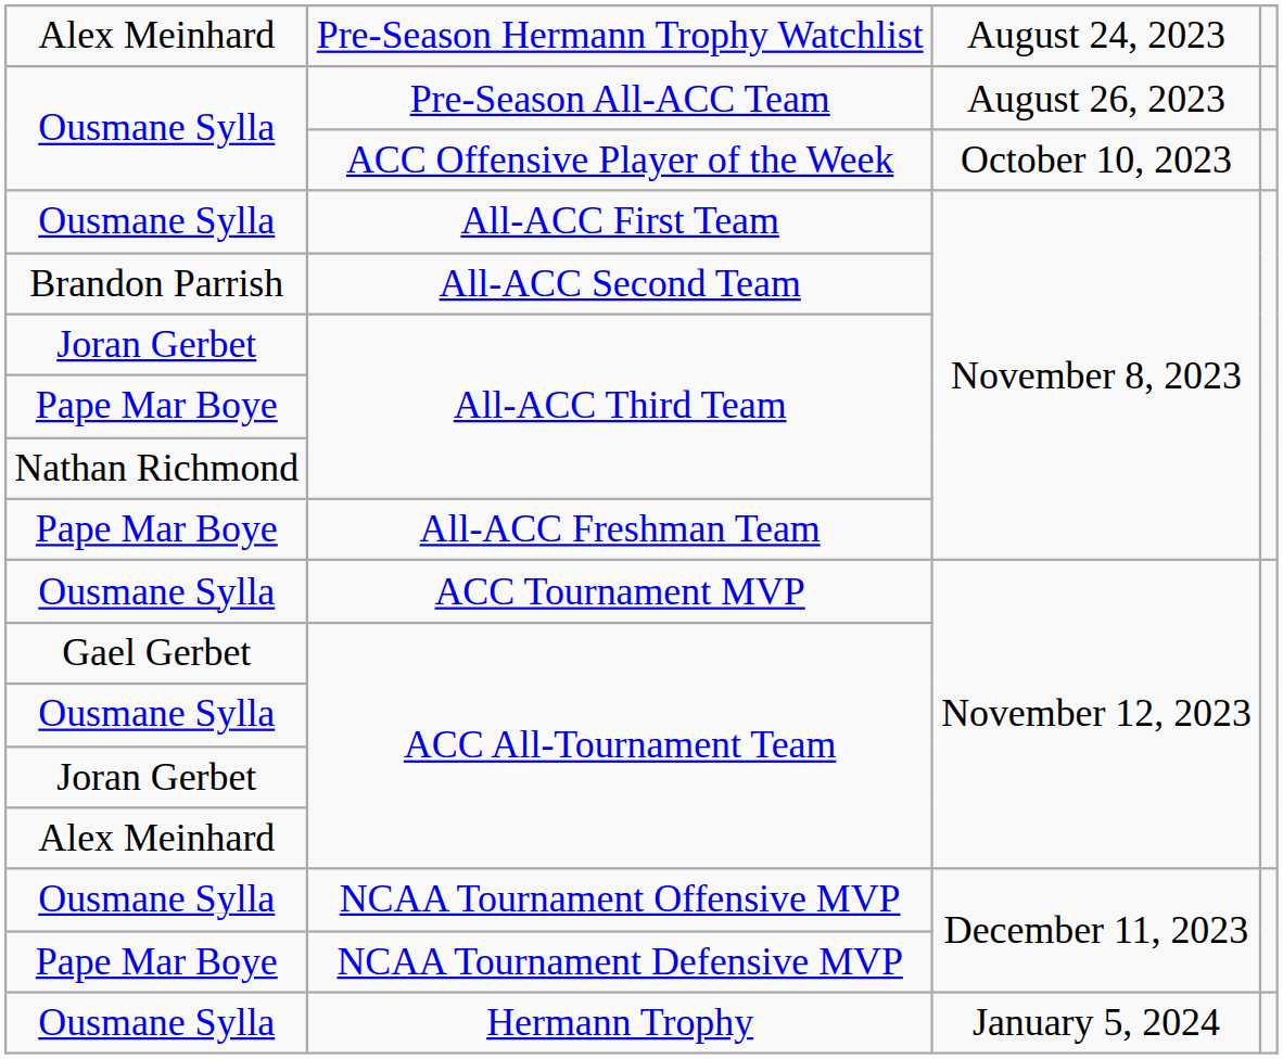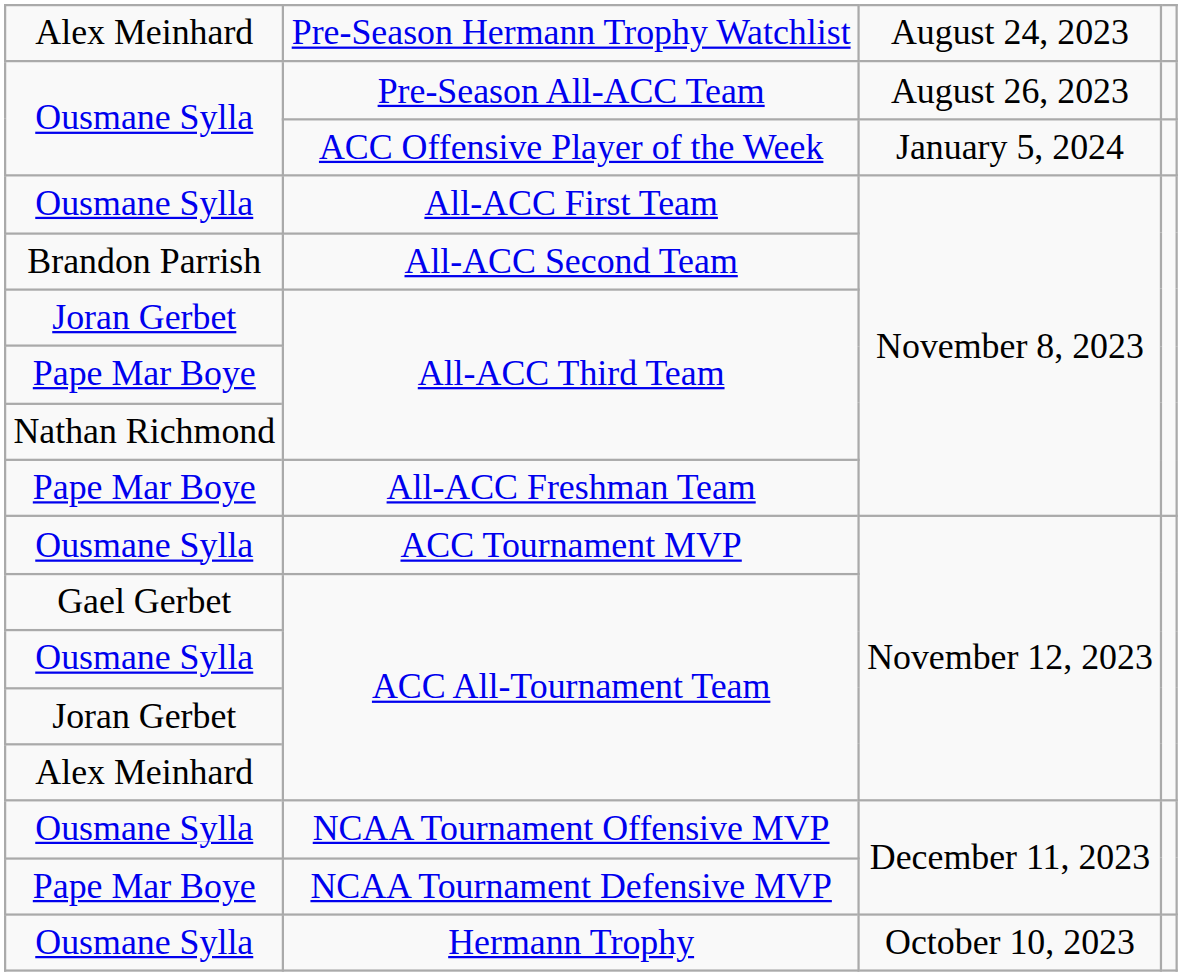ACC Offensive Player of the Week | column 3: October 10, 2023 -> January 5, 2024
Hermann Trophy | column 3: January 5, 2024 -> October 10, 2023
